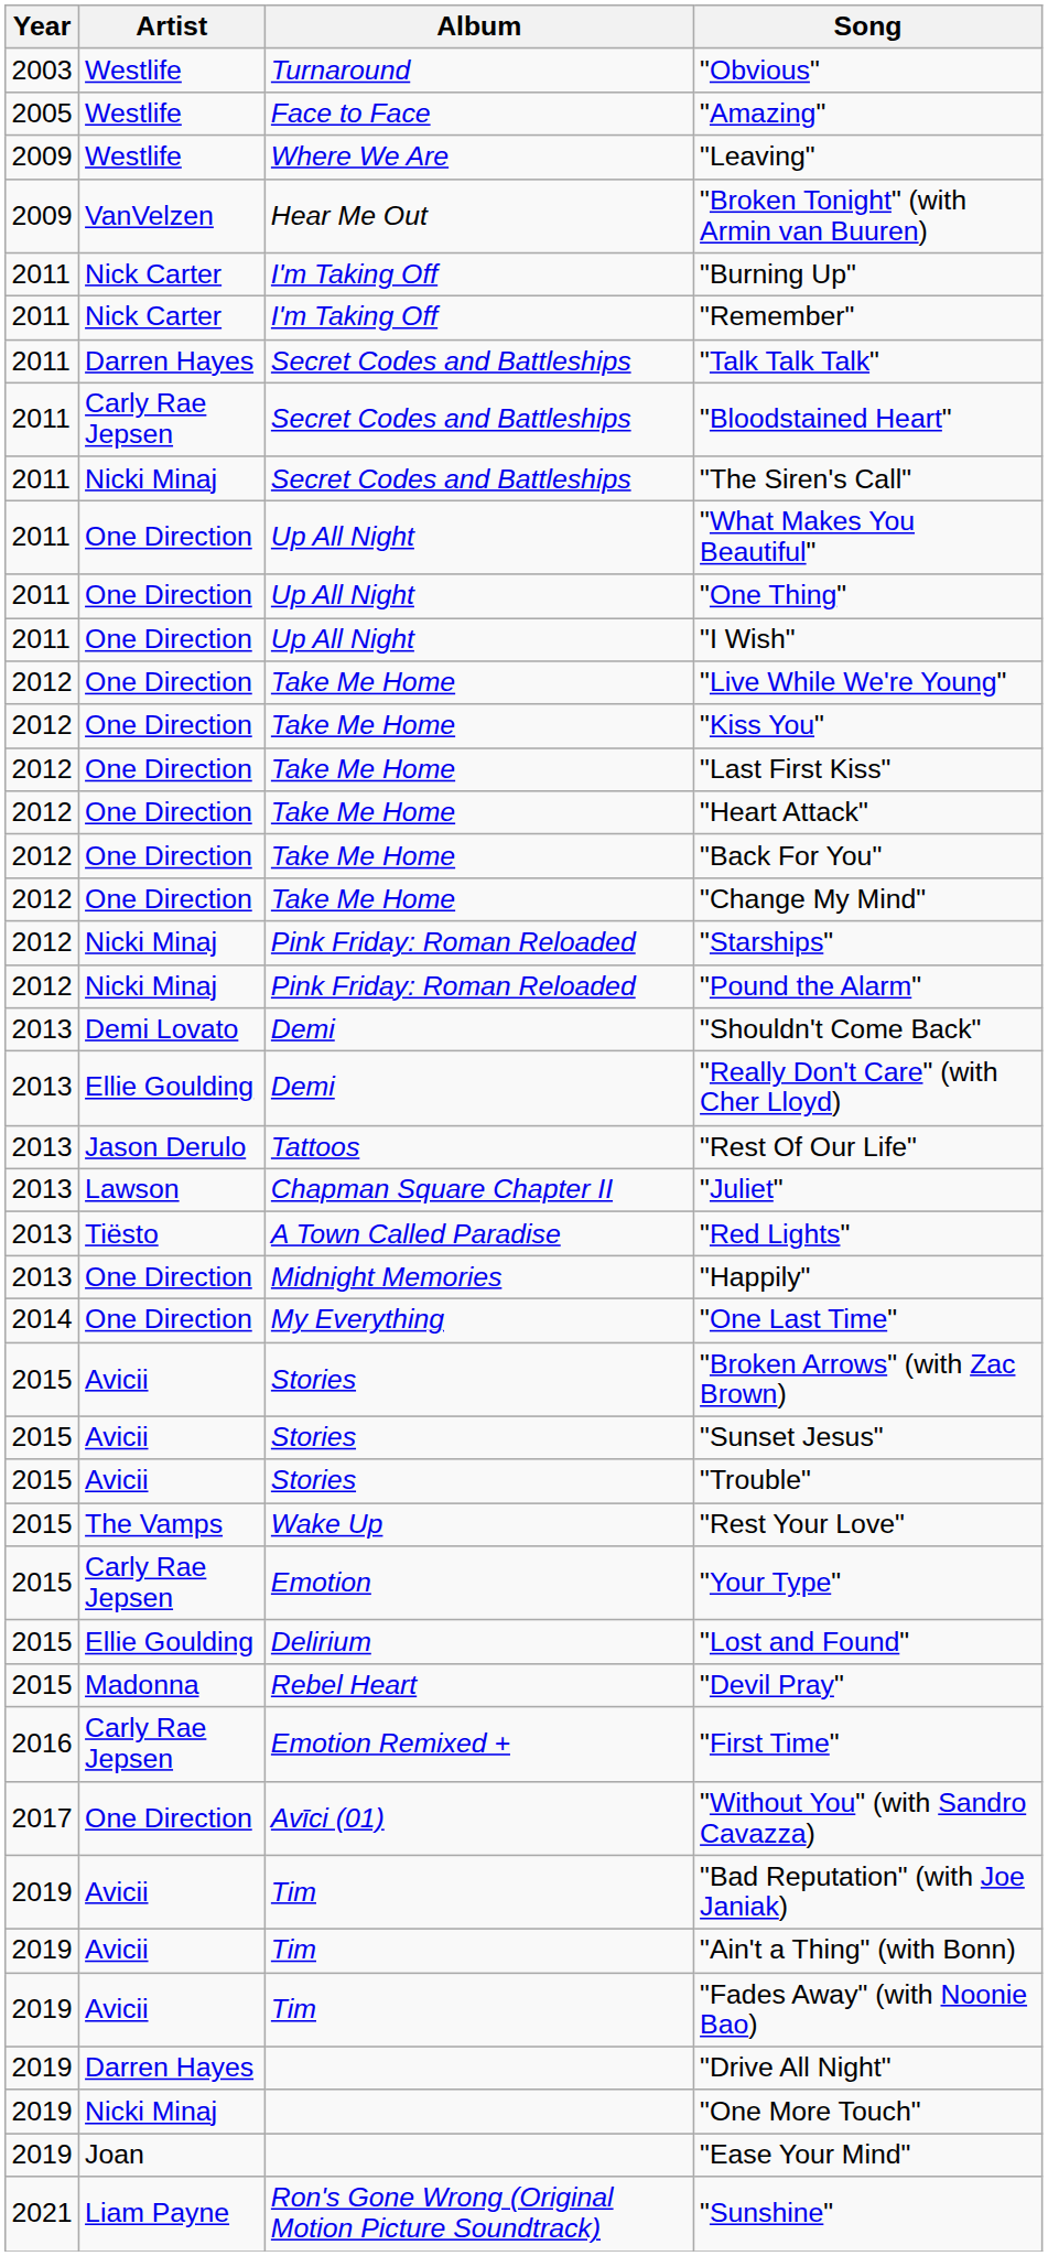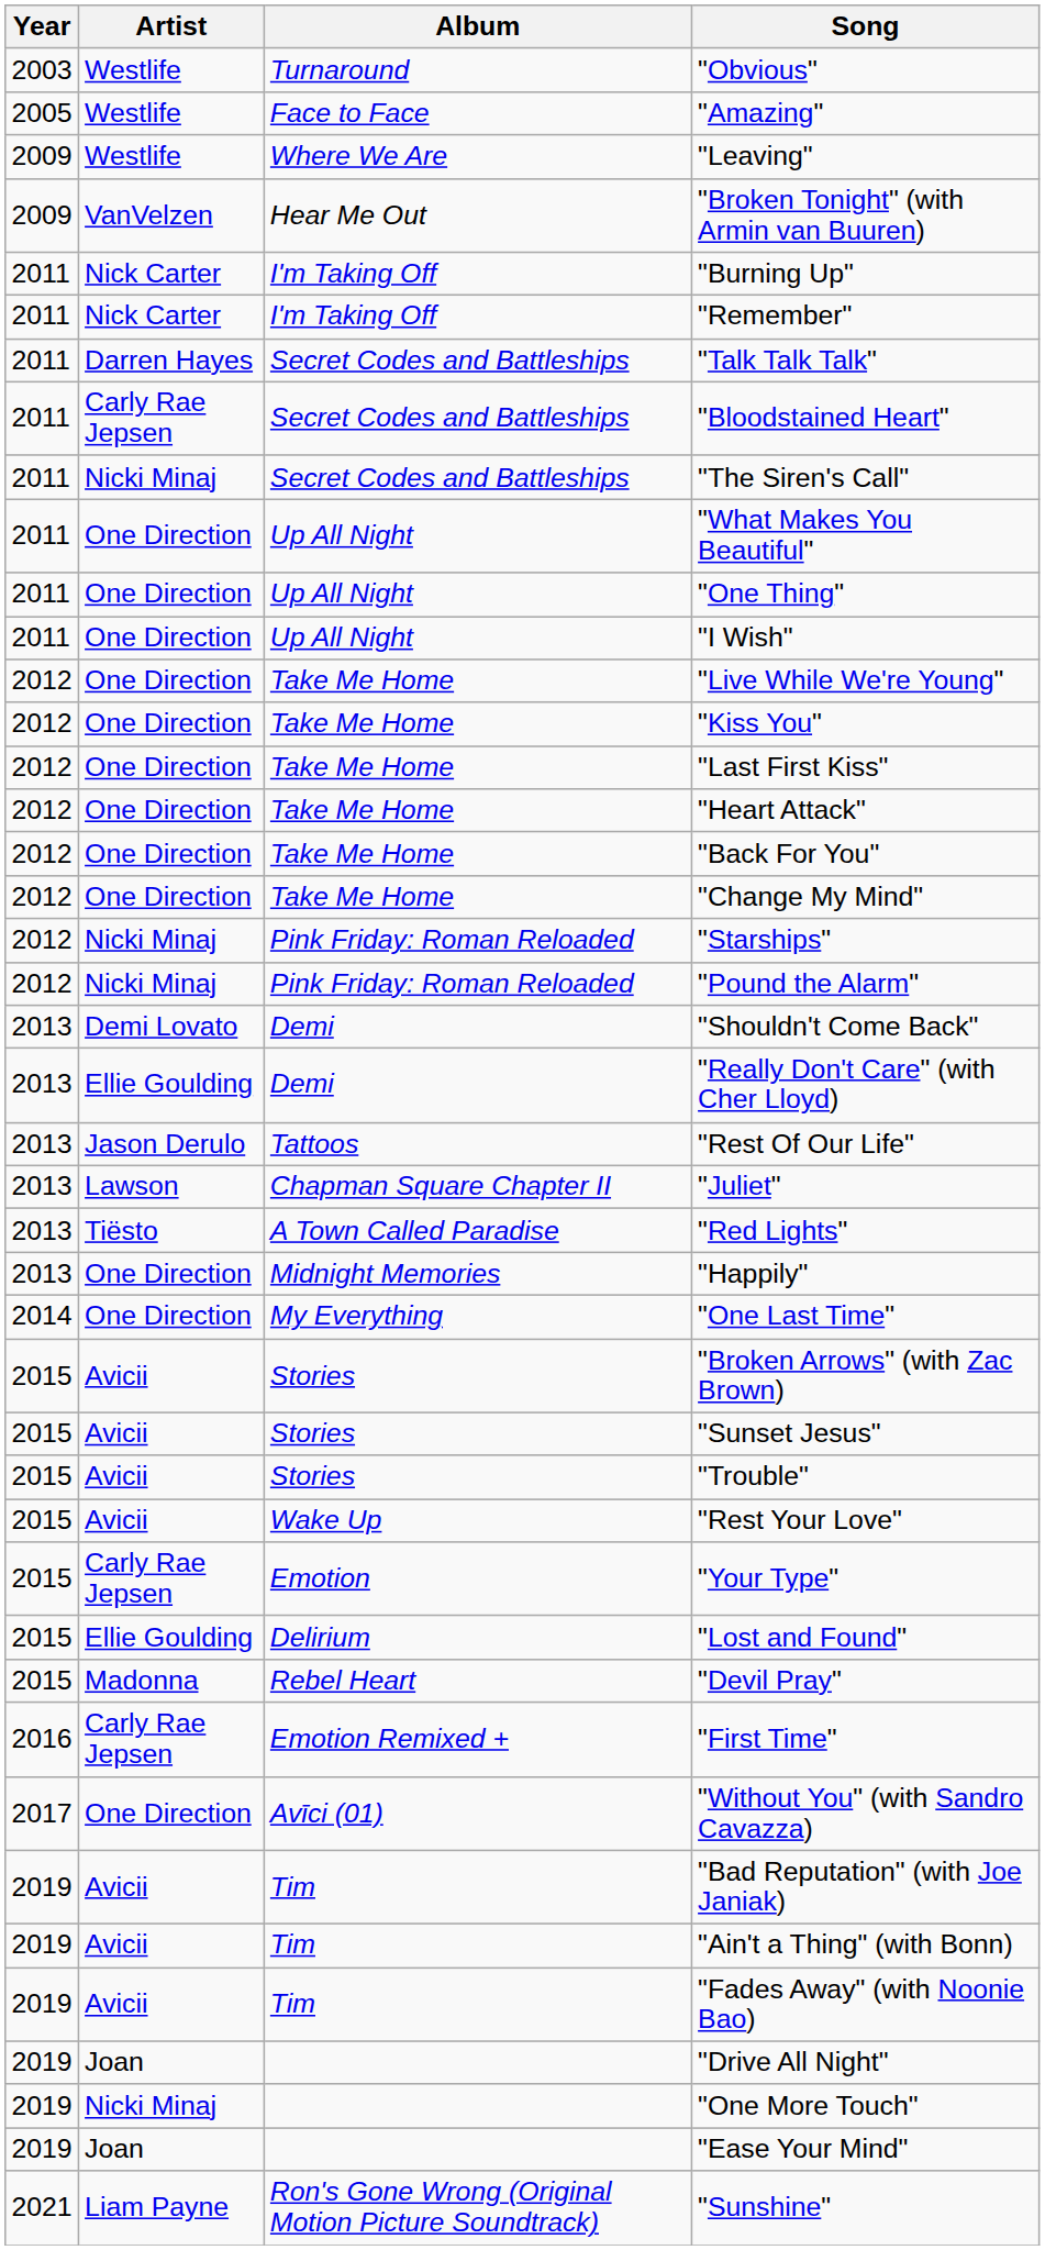"Rest Your Love" | Artist: The Vamps -> Avicii
"Drive All Night" | Artist: Darren Hayes -> Joan
